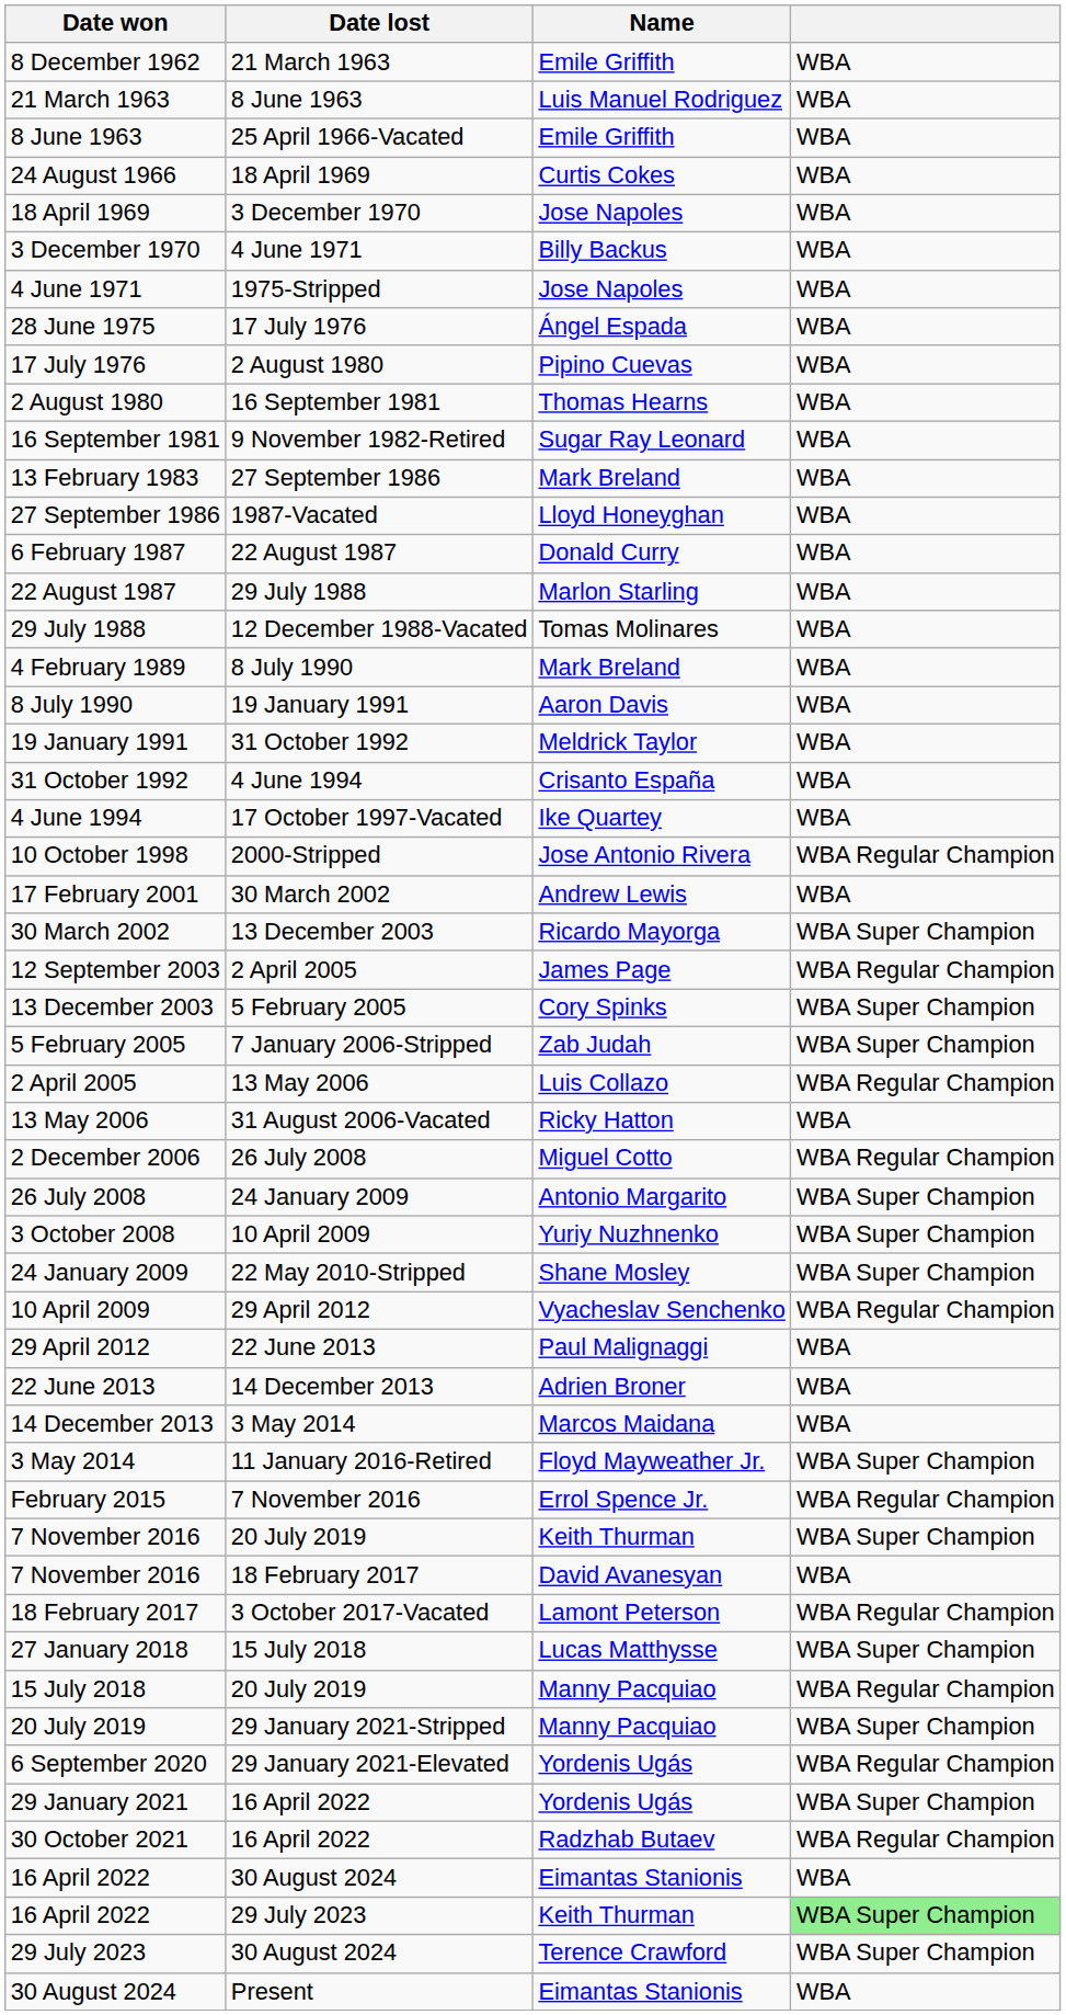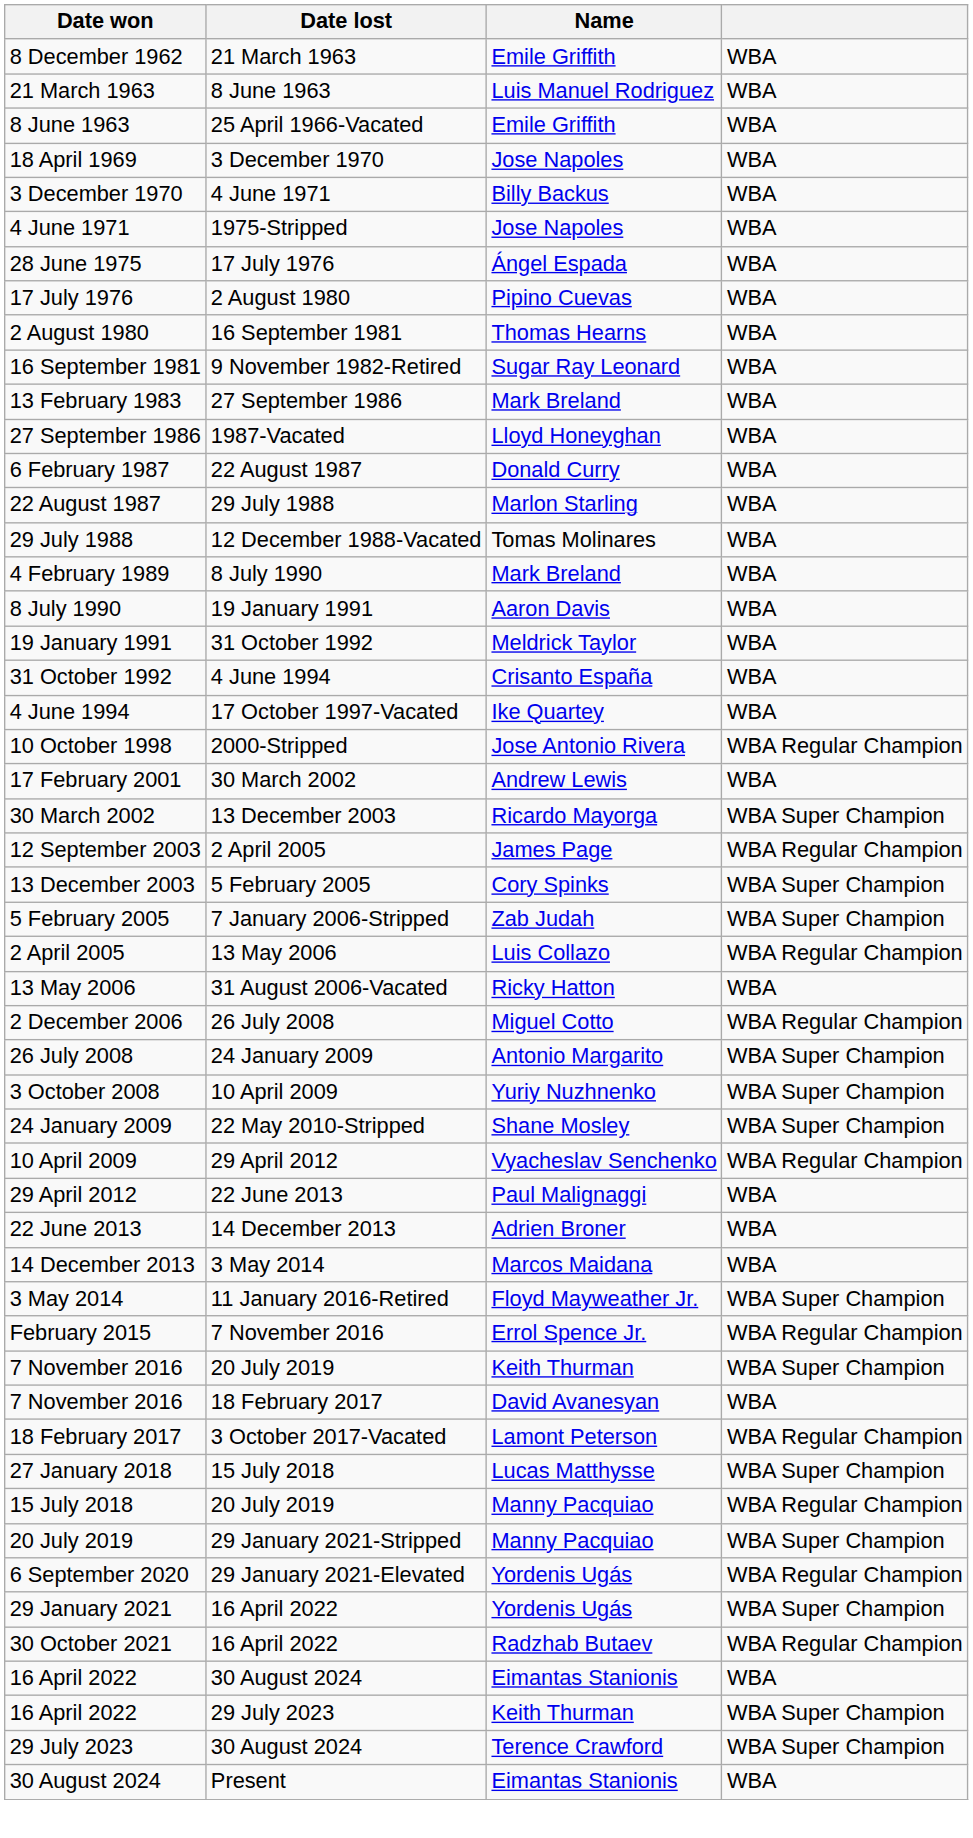- row: 24 August 1966 | 18 April 1969 | Curtis Cokes | WBA
16 April 2022 / 29 July 2023 | column 4: lightgreen background -> no background
